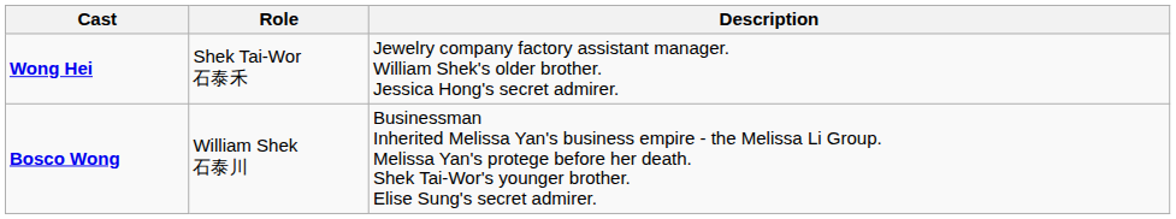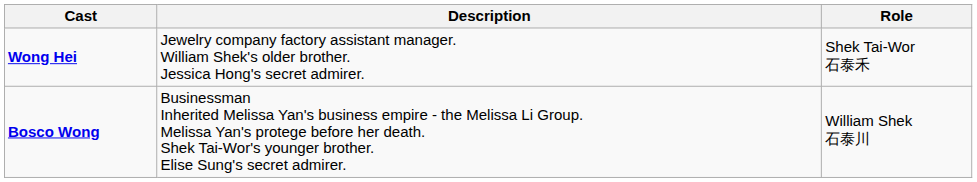columns swapped: Role <-> Description
